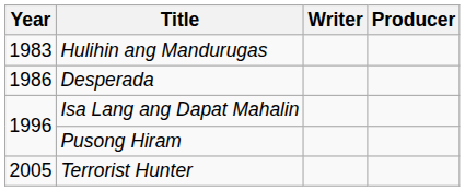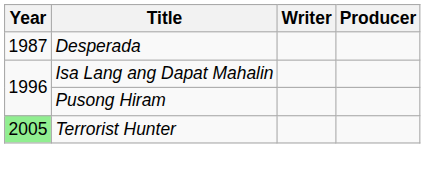- row: 1983 | Hulihin ang Mandurugas
Desperada | Year: 1986 -> 1987
Terrorist Hunter | Year: no background -> lightgreen background
